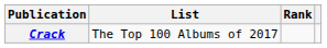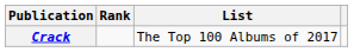columns swapped: List <-> Rank
